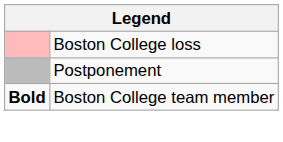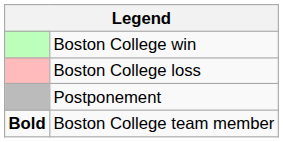+ row: Boston College win
